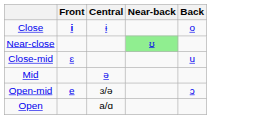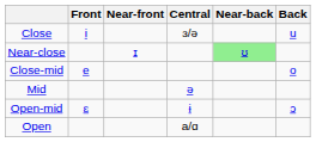+ column: Near-front | ɪ
Close | Front: bold -> normal
Close | Central: ɨ -> ɜ/ə
Close | Back: o -> u
Close-mid | Front: ɛ -> e
Close-mid | Back: u -> o
Open-mid | Front: e -> ɛ
Open-mid | Central: ɜ/ə -> ɨ
